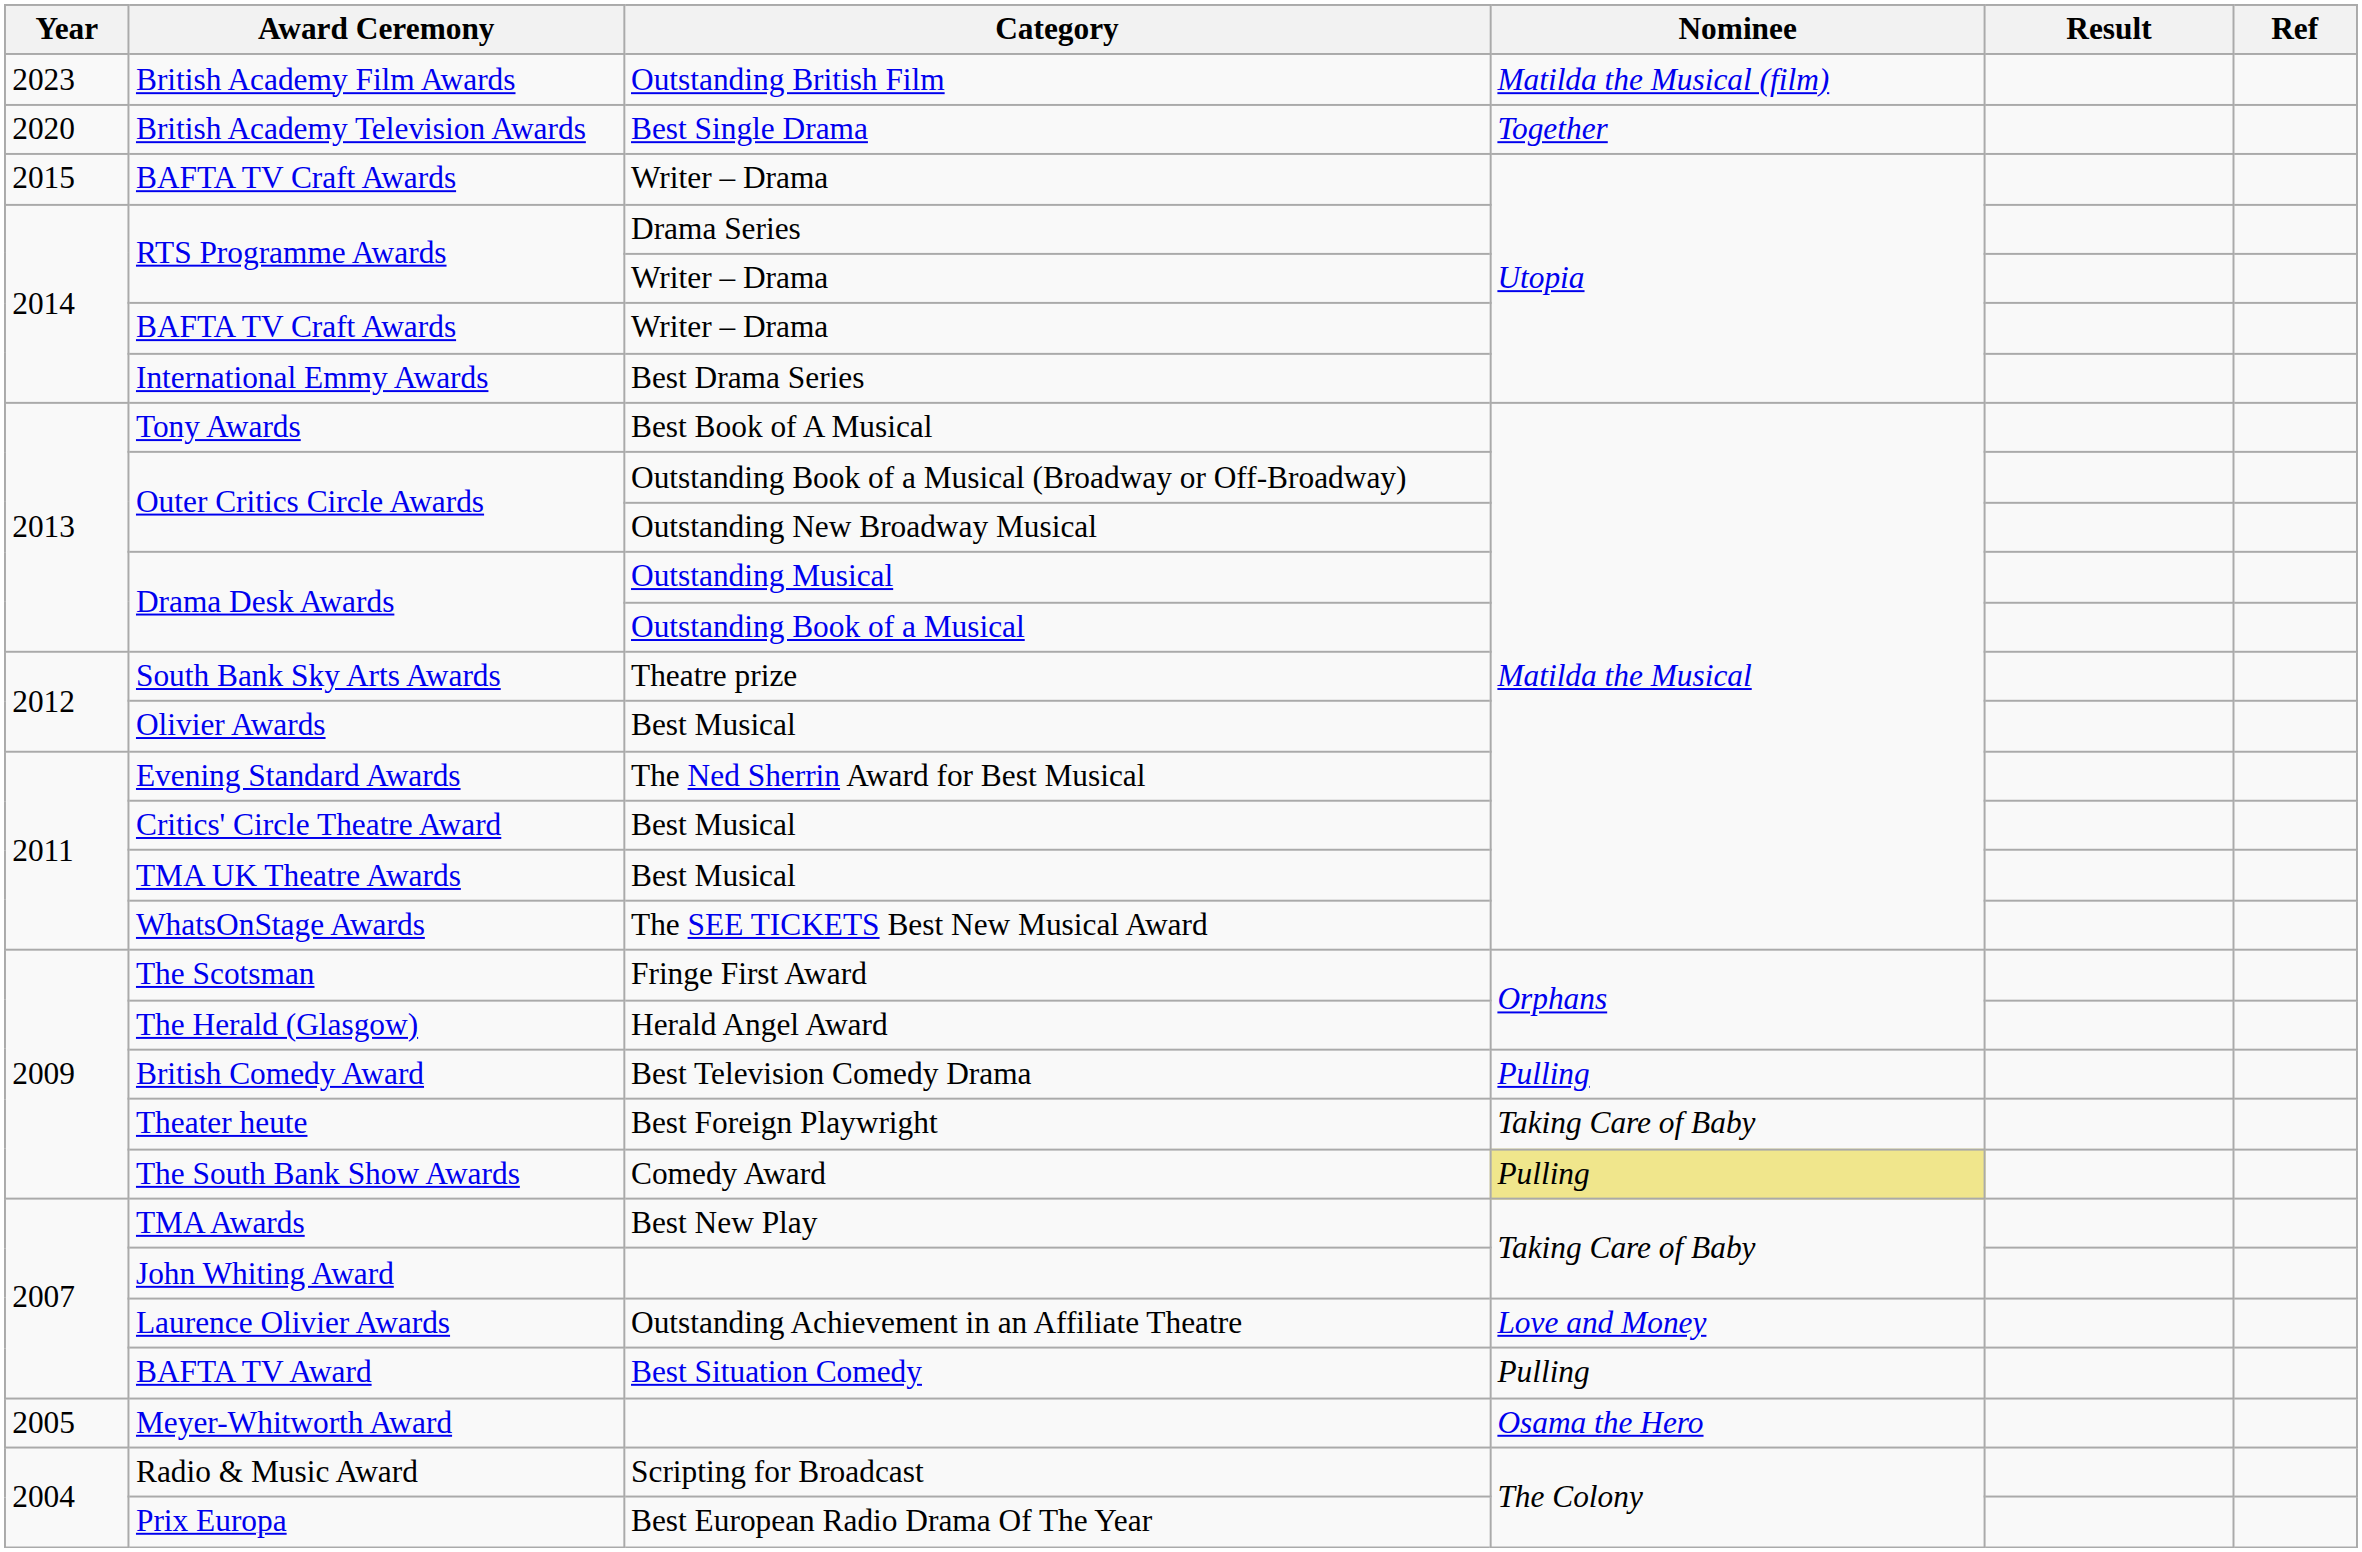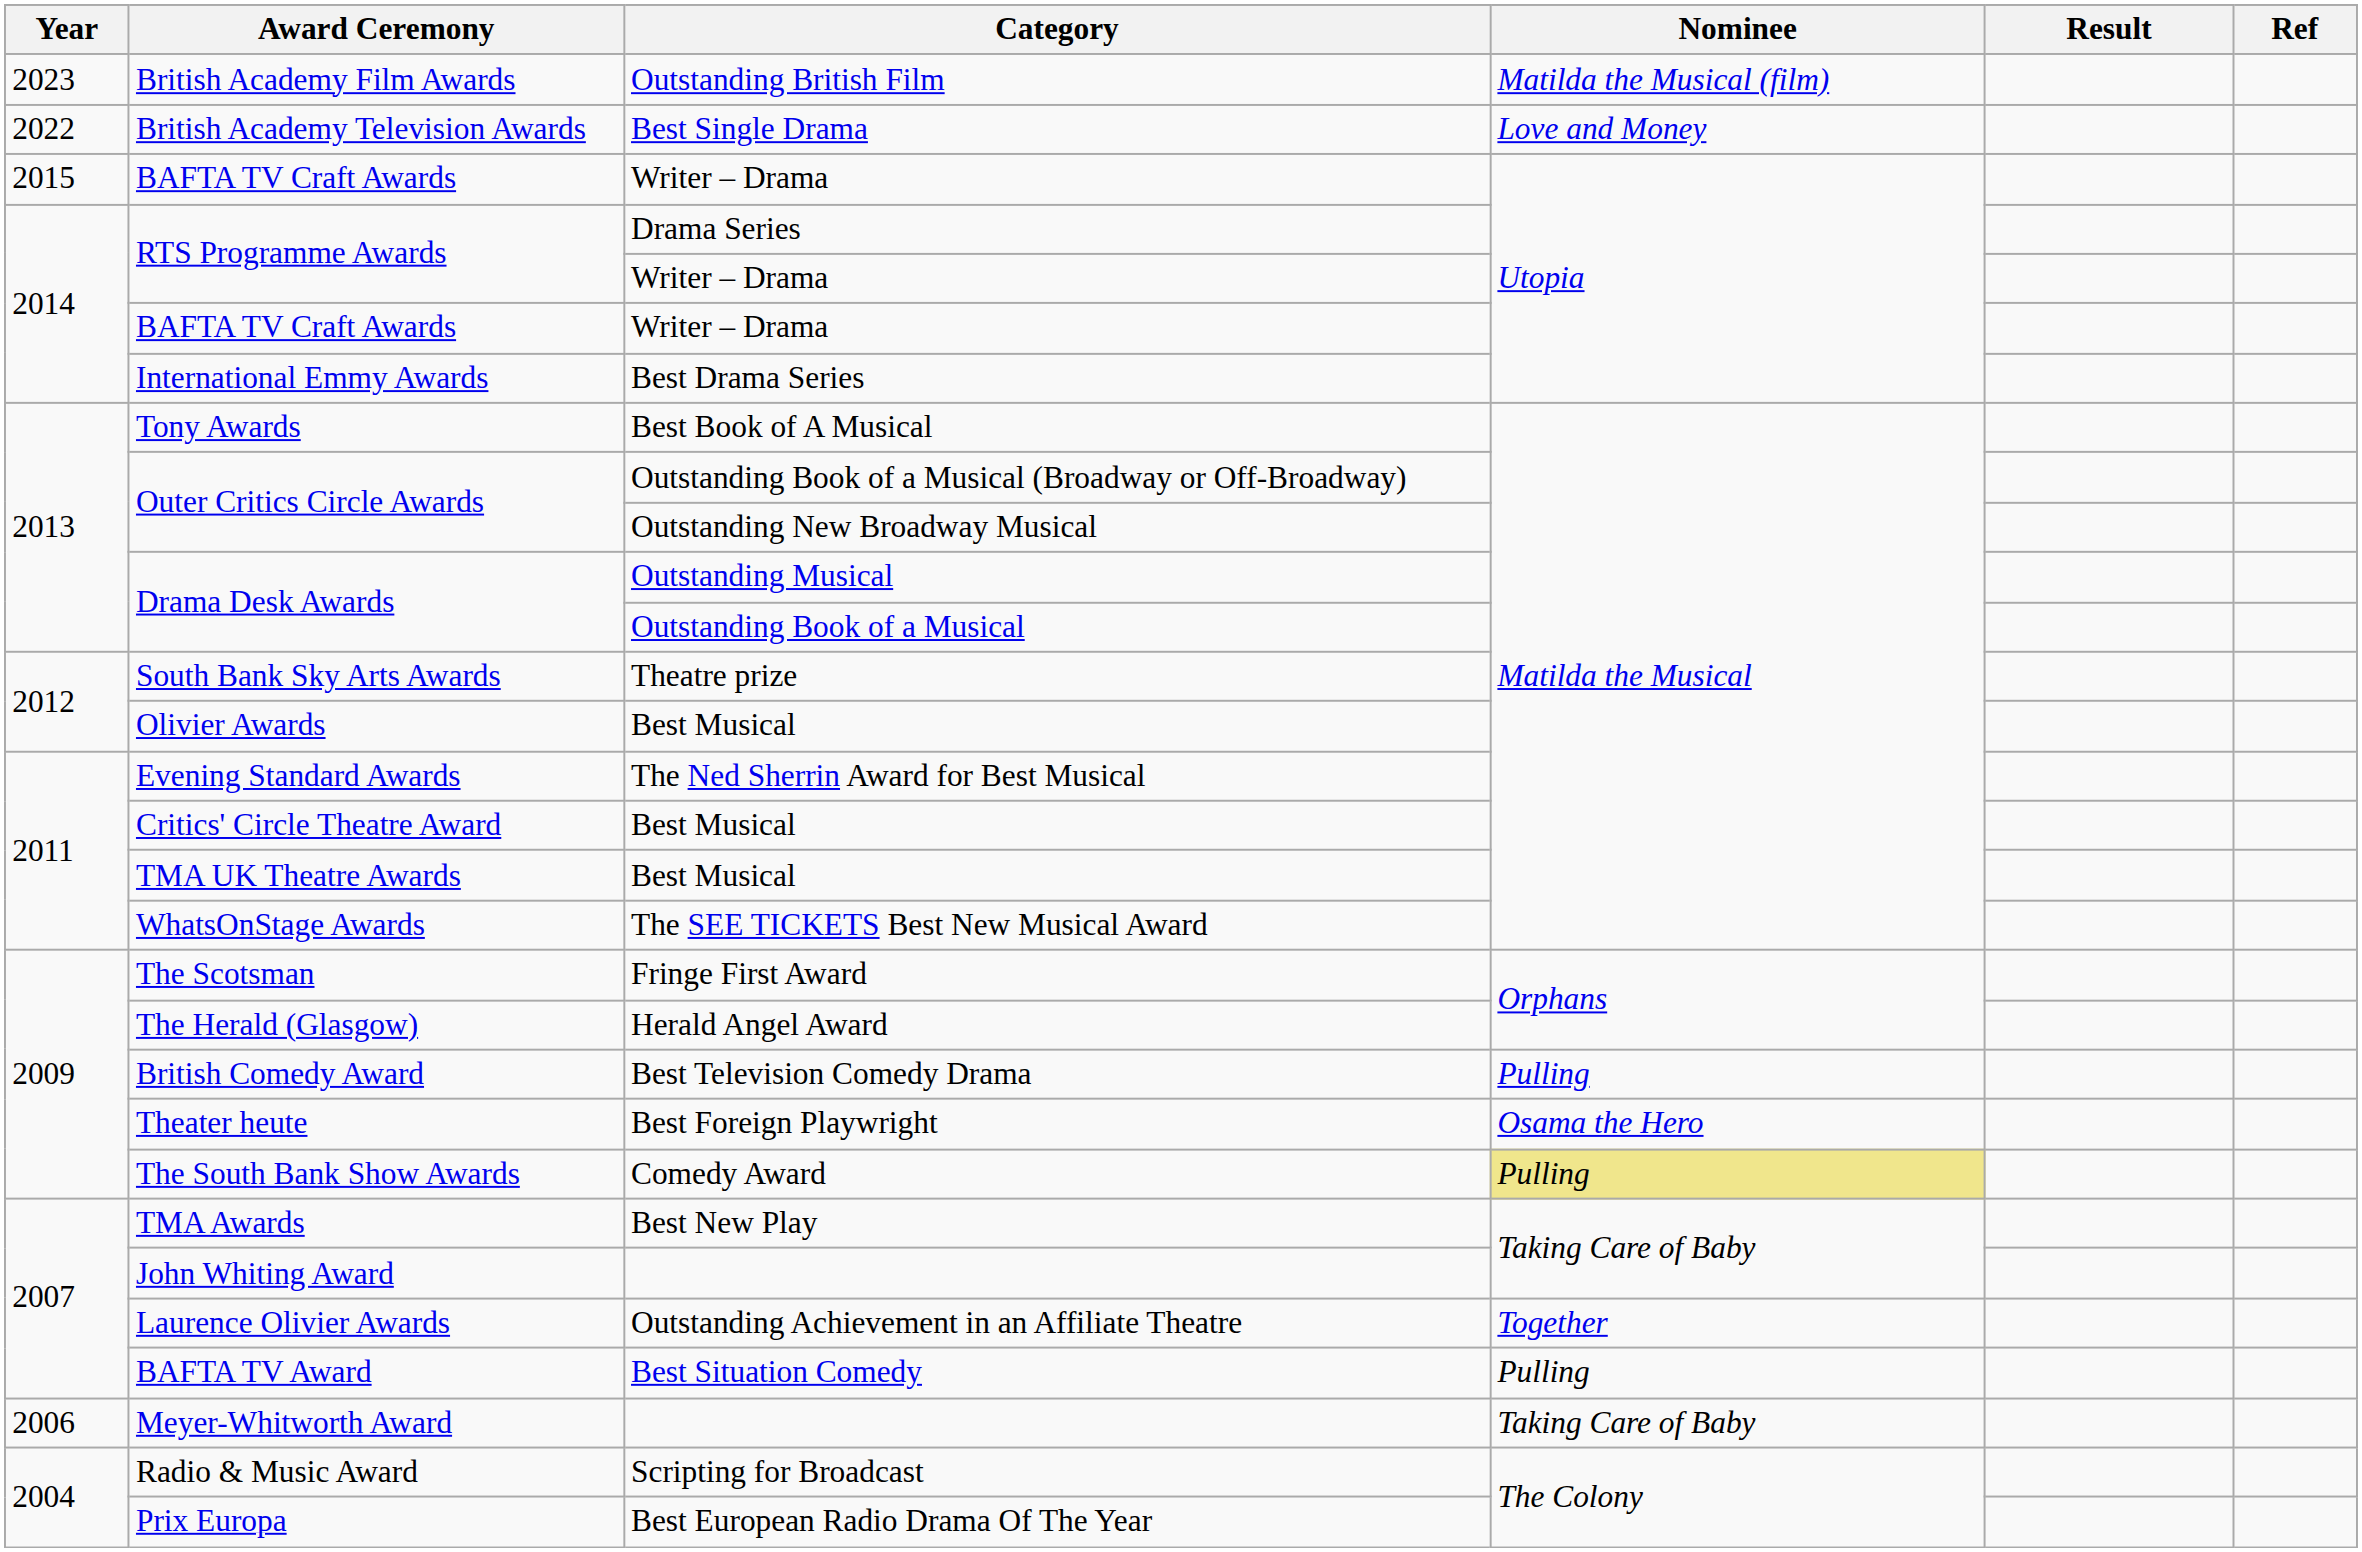British Academy Television Awards | Year: 2020 -> 2022
British Academy Television Awards | Nominee: Together -> Love and Money
Theater heute | Nominee: Taking Care of Baby -> Osama the Hero
Laurence Olivier Awards | Nominee: Love and Money -> Together
Meyer-Whitworth Award | Year: 2005 -> 2006
Meyer-Whitworth Award | Nominee: Osama the Hero -> Taking Care of Baby
